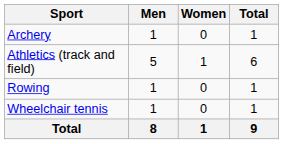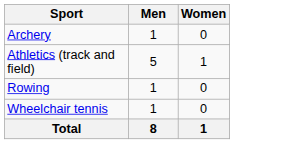- column: Total | 1 | 6 | 1 | 1 | 9
